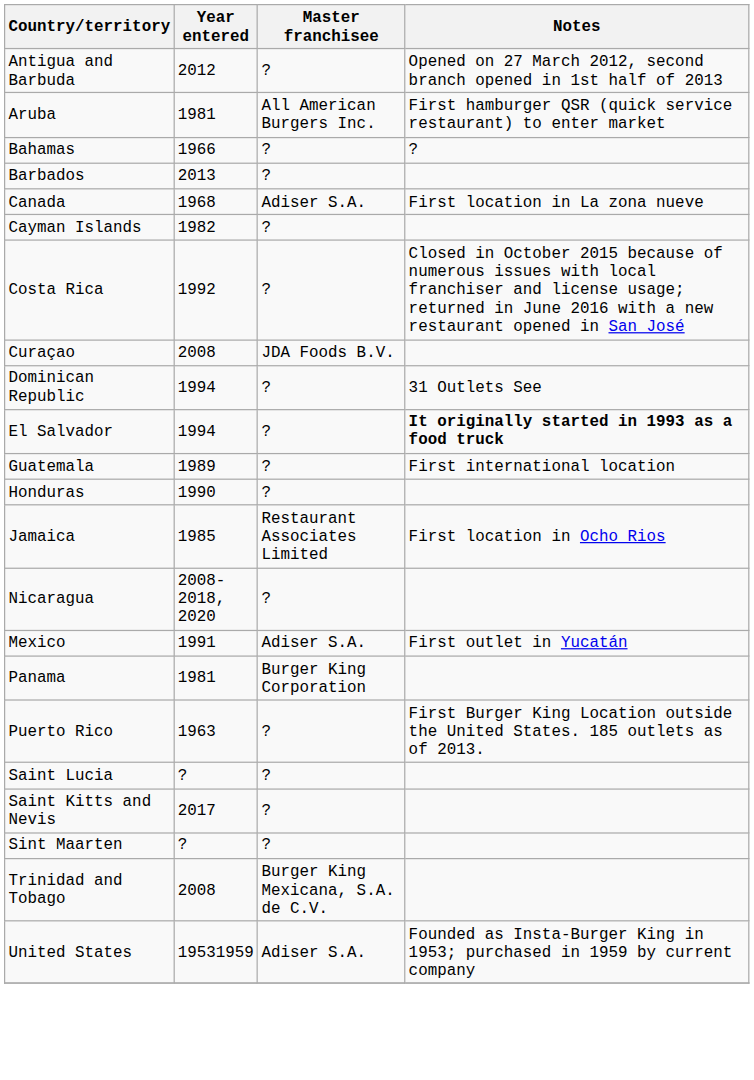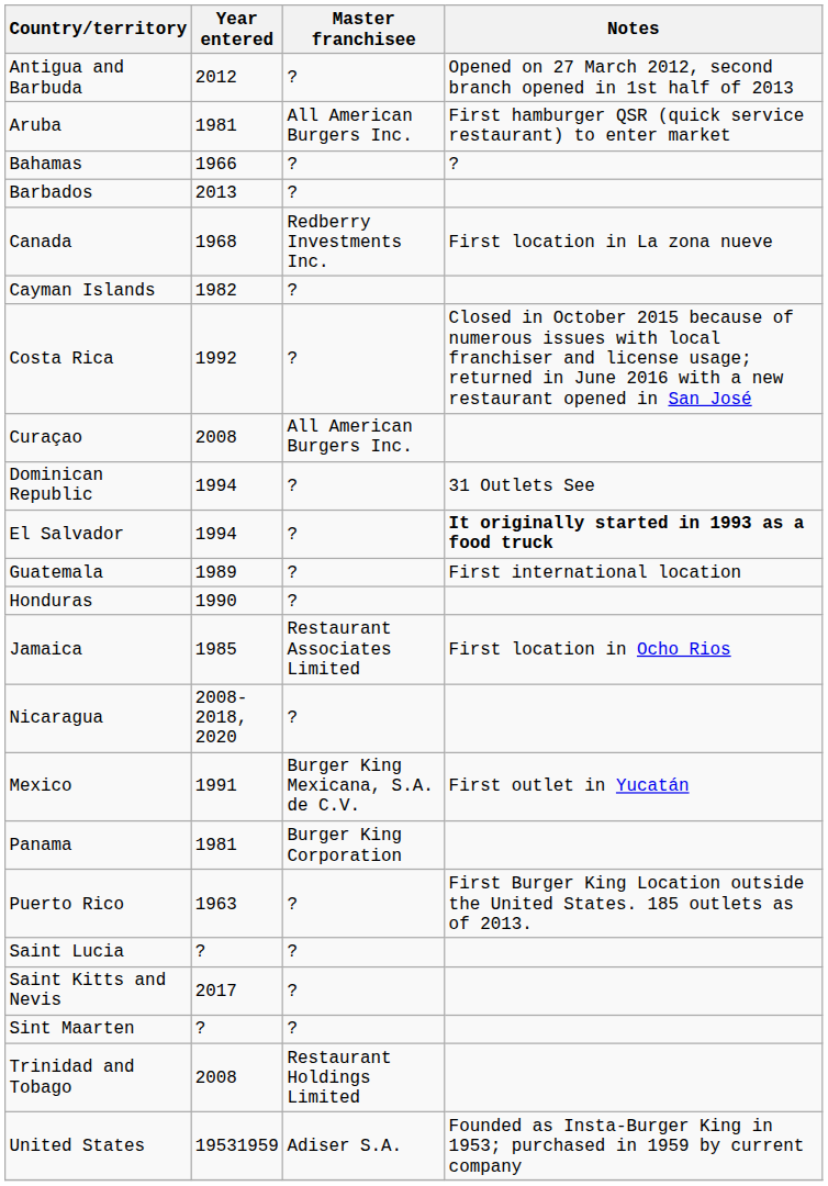Canada | Master franchisee: Adiser S.A. -> Redberry Investments Inc.
Curaçao | Master franchisee: JDA Foods B.V. -> All American Burgers Inc.
Mexico | Master franchisee: Adiser S.A. -> Burger King Mexicana, S.A. de C.V.
Trinidad and Tobago | Master franchisee: Burger King Mexicana, S.A. de C.V. -> Restaurant Holdings Limited
